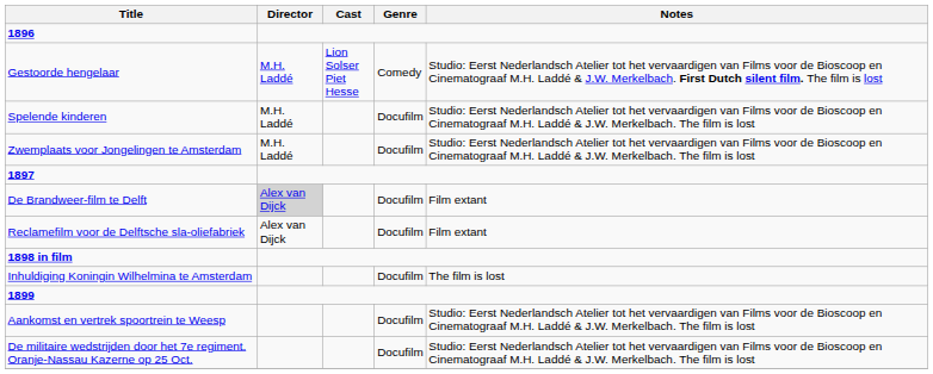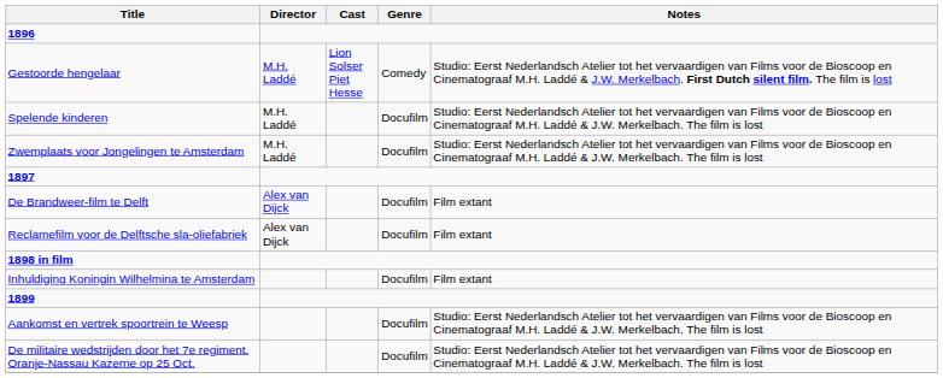De Brandweer-film te Delft | Director: lightgrey background -> no background
Inhuldiging Koningin Wilhelmina te Amsterdam | Notes: The film is lost -> Film extant
